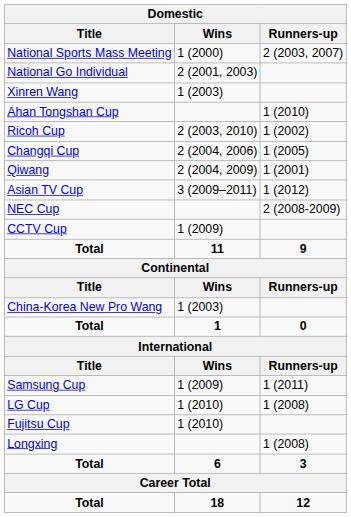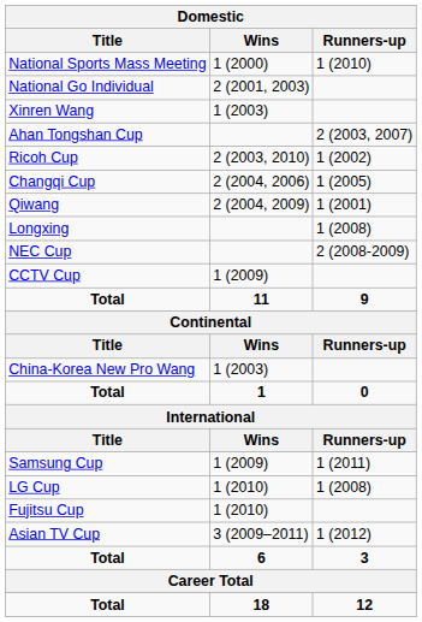National Sports Mass Meeting | Runners-up: 2 (2003, 2007) -> 1 (2010)
Ahan Tongshan Cup | Runners-up: 1 (2010) -> 2 (2003, 2007)
rows swapped: Longxing <-> Asian TV Cup
